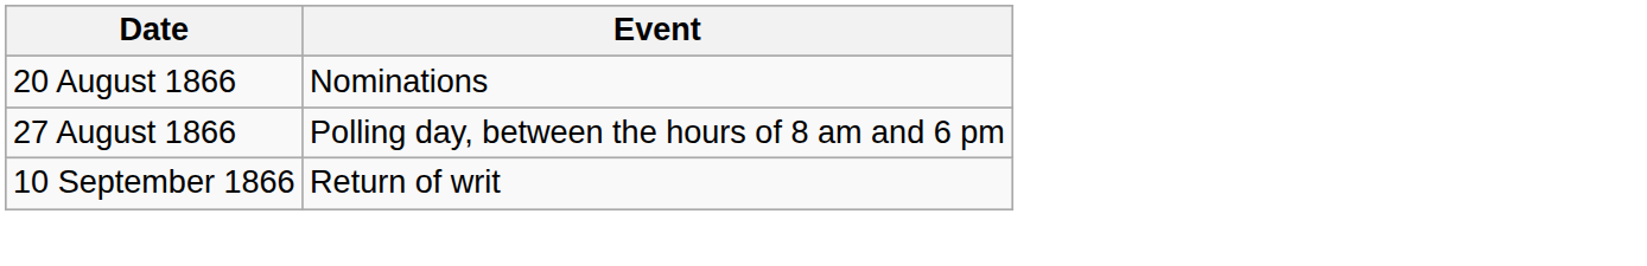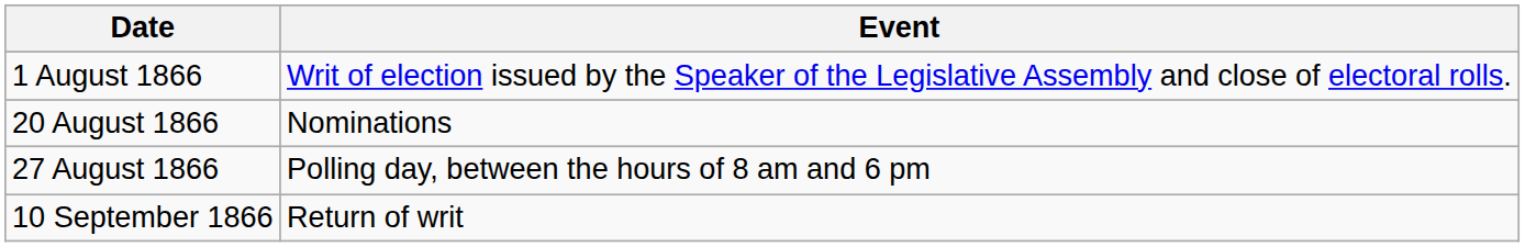+ row: 1 August 1866 | Writ of election issued by the Speaker of the Legislative Assembly and close of electoral rolls.
